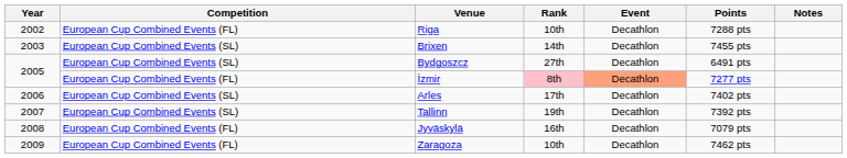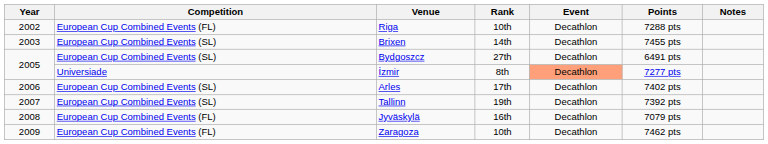İzmir | Competition: European Cup Combined Events (FL) -> Universiade
İzmir | Rank: pink background -> no background
